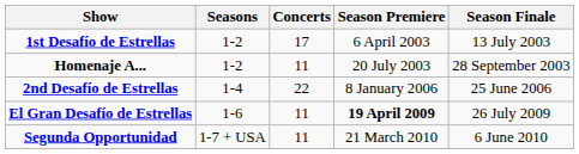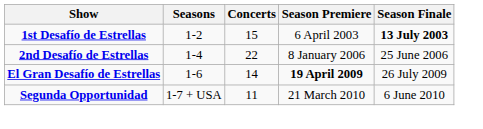1st Desafío de Estrellas | Concerts: 17 -> 15
1st Desafío de Estrellas | Season Finale: normal -> bold
- row: Homenaje A... | 1-2 | 11 | 20 July 2003 | 28 September 2003
El Gran Desafío de Estrellas | Concerts: 11 -> 14
